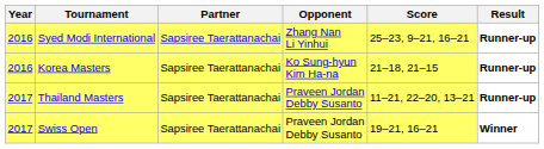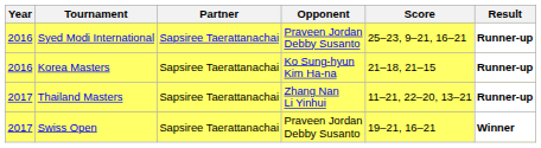Syed Modi International | Opponent: Zhang Nan Li Yinhui -> Praveen Jordan Debby Susanto
Thailand Masters | Opponent: Praveen Jordan Debby Susanto -> Zhang Nan Li Yinhui
